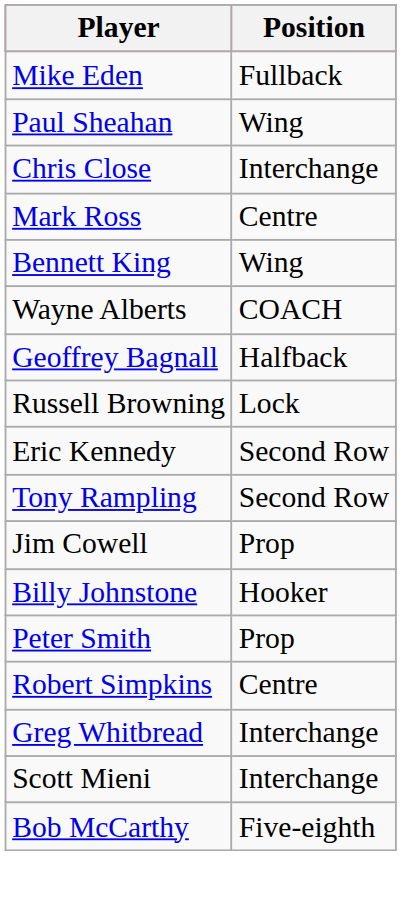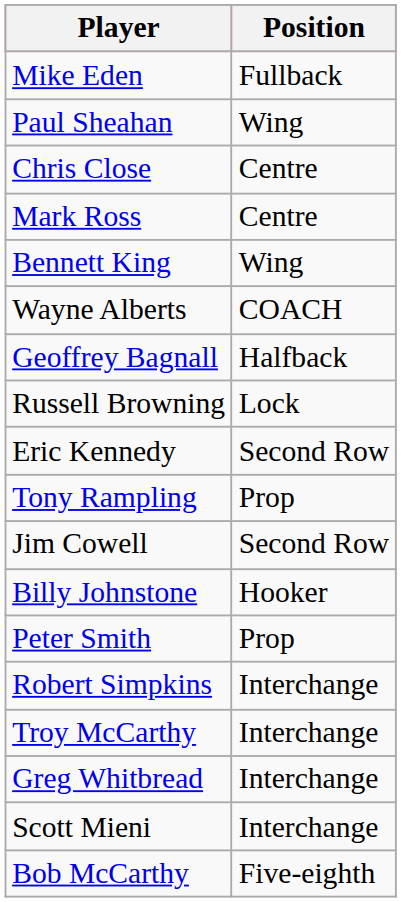Chris Close | Position: Interchange -> Centre
Tony Rampling | Position: Second Row -> Prop
Jim Cowell | Position: Prop -> Second Row
Robert Simpkins | Position: Centre -> Interchange
+ row: Troy McCarthy | Interchange
